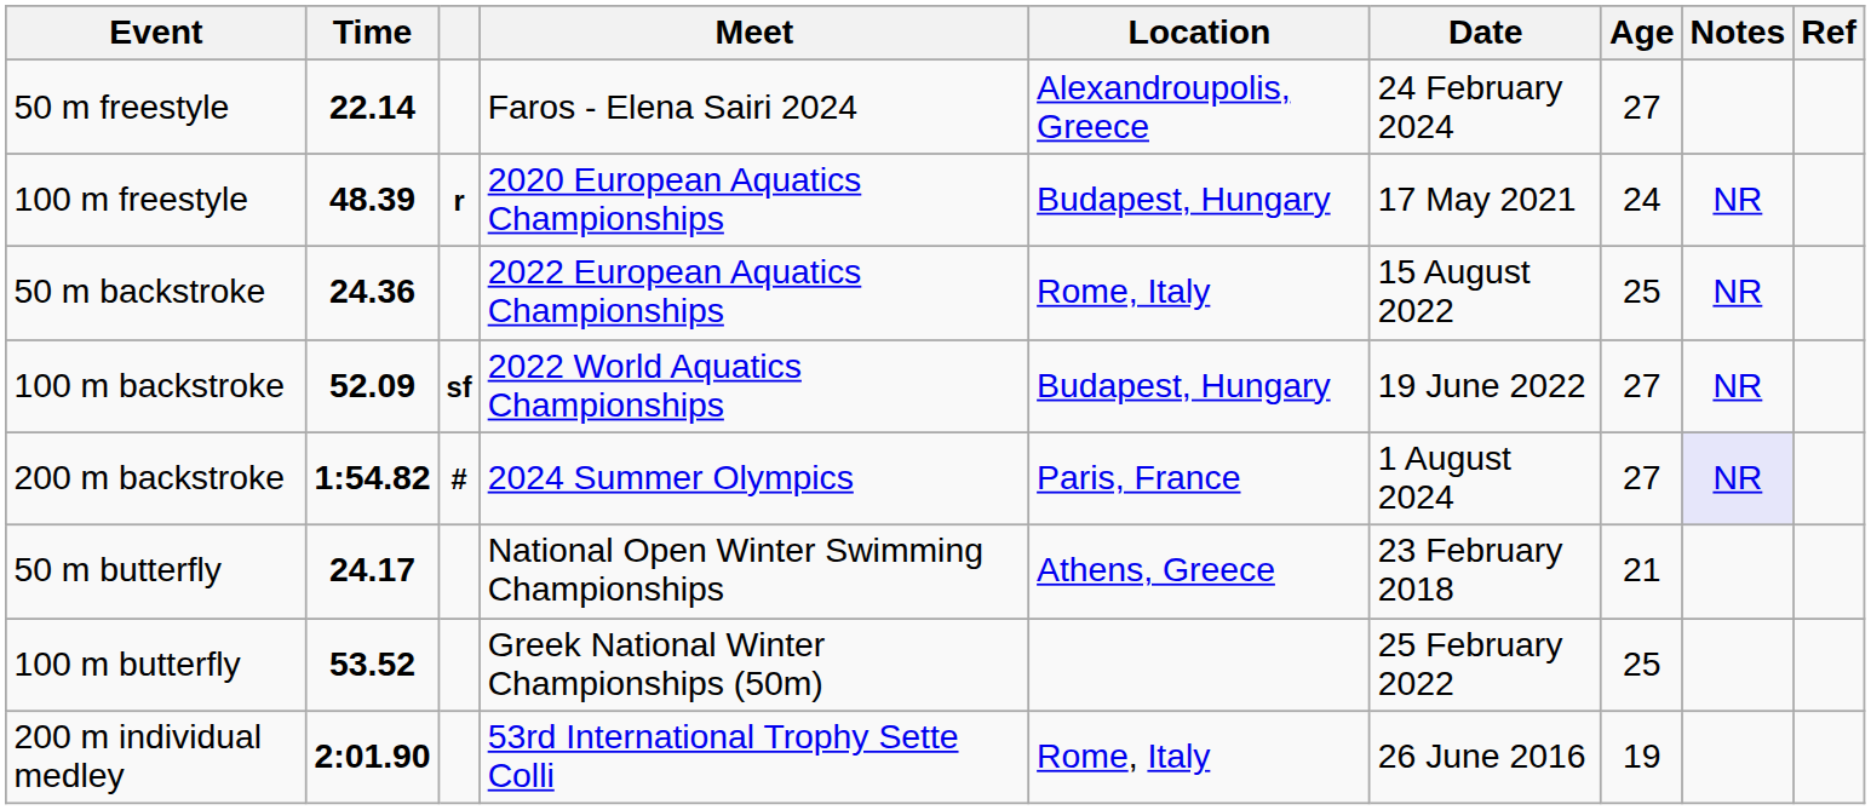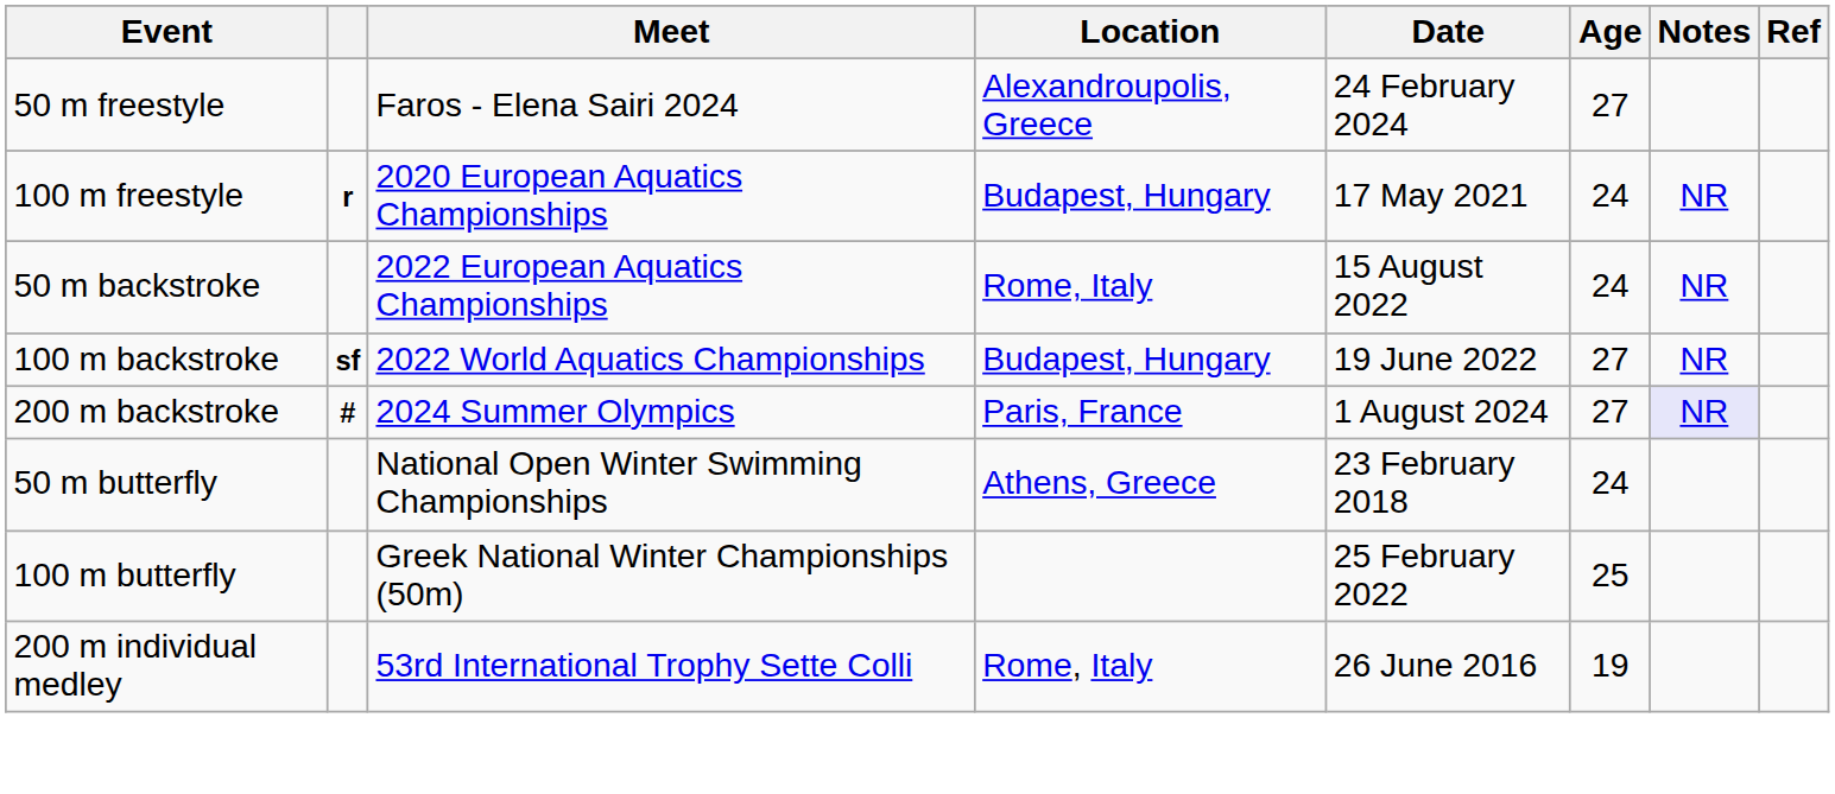- column: Time | 22.14 | 48.39 | 24.36 | 52.09 | 1:54.82 | 24.17 | 53.52 | 2:01.90
50 m backstroke | Age: 25 -> 24
50 m butterfly | Age: 21 -> 24
